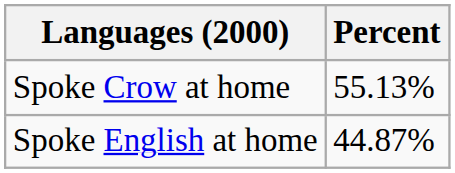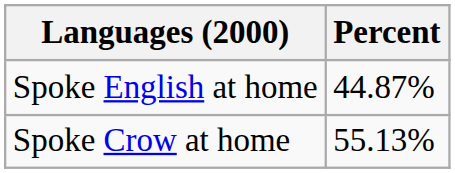rows swapped: Spoke Crow at home <-> Spoke English at home
